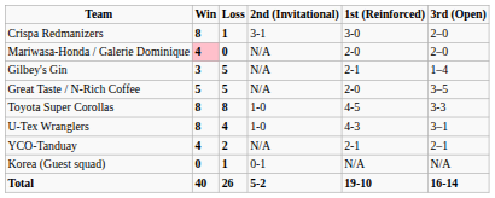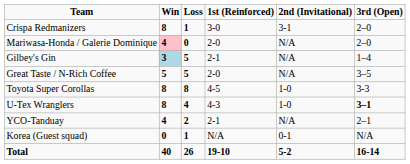columns swapped: 1st (Reinforced) <-> 2nd (Invitational)
Gilbey's Gin | Win: no background -> lightblue background
U-Tex Wranglers | 3rd (Open): normal -> bold
